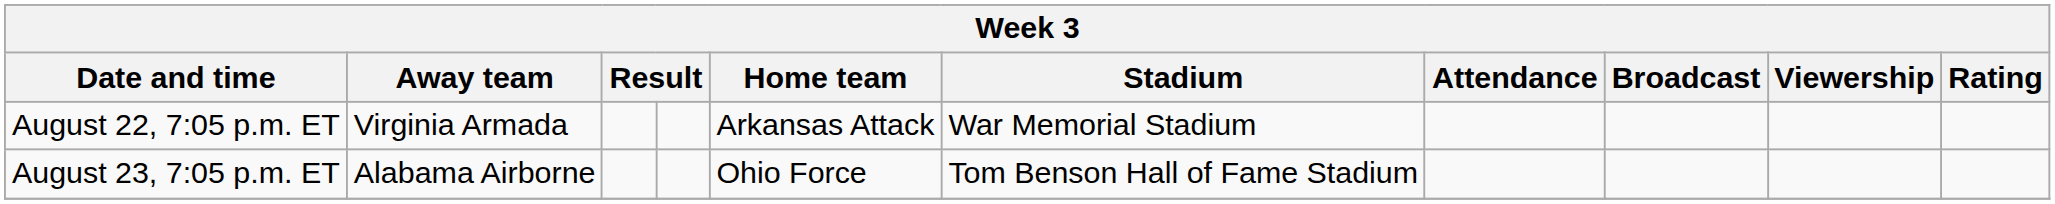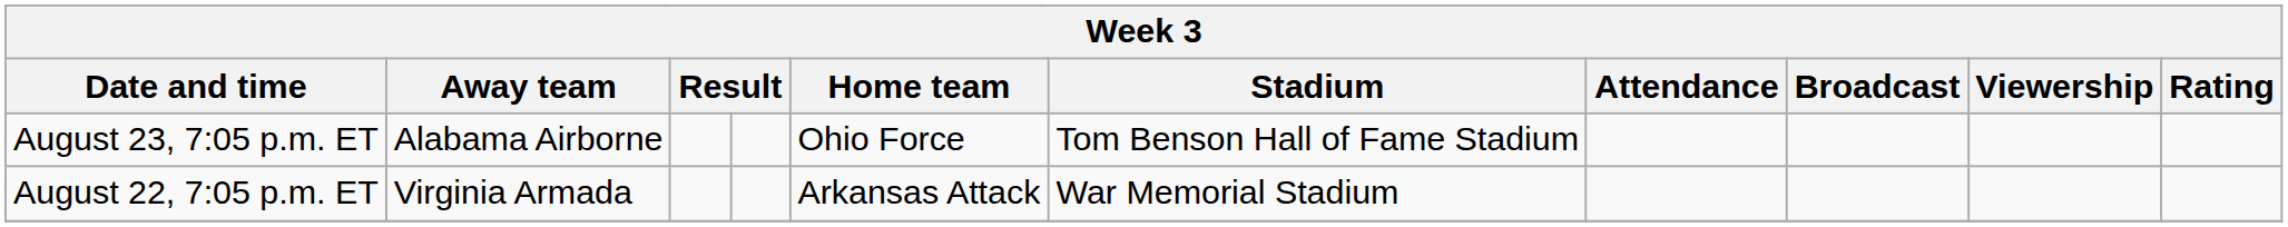rows swapped: August 22, 7:05 p.m. ET <-> August 23, 7:05 p.m. ET
